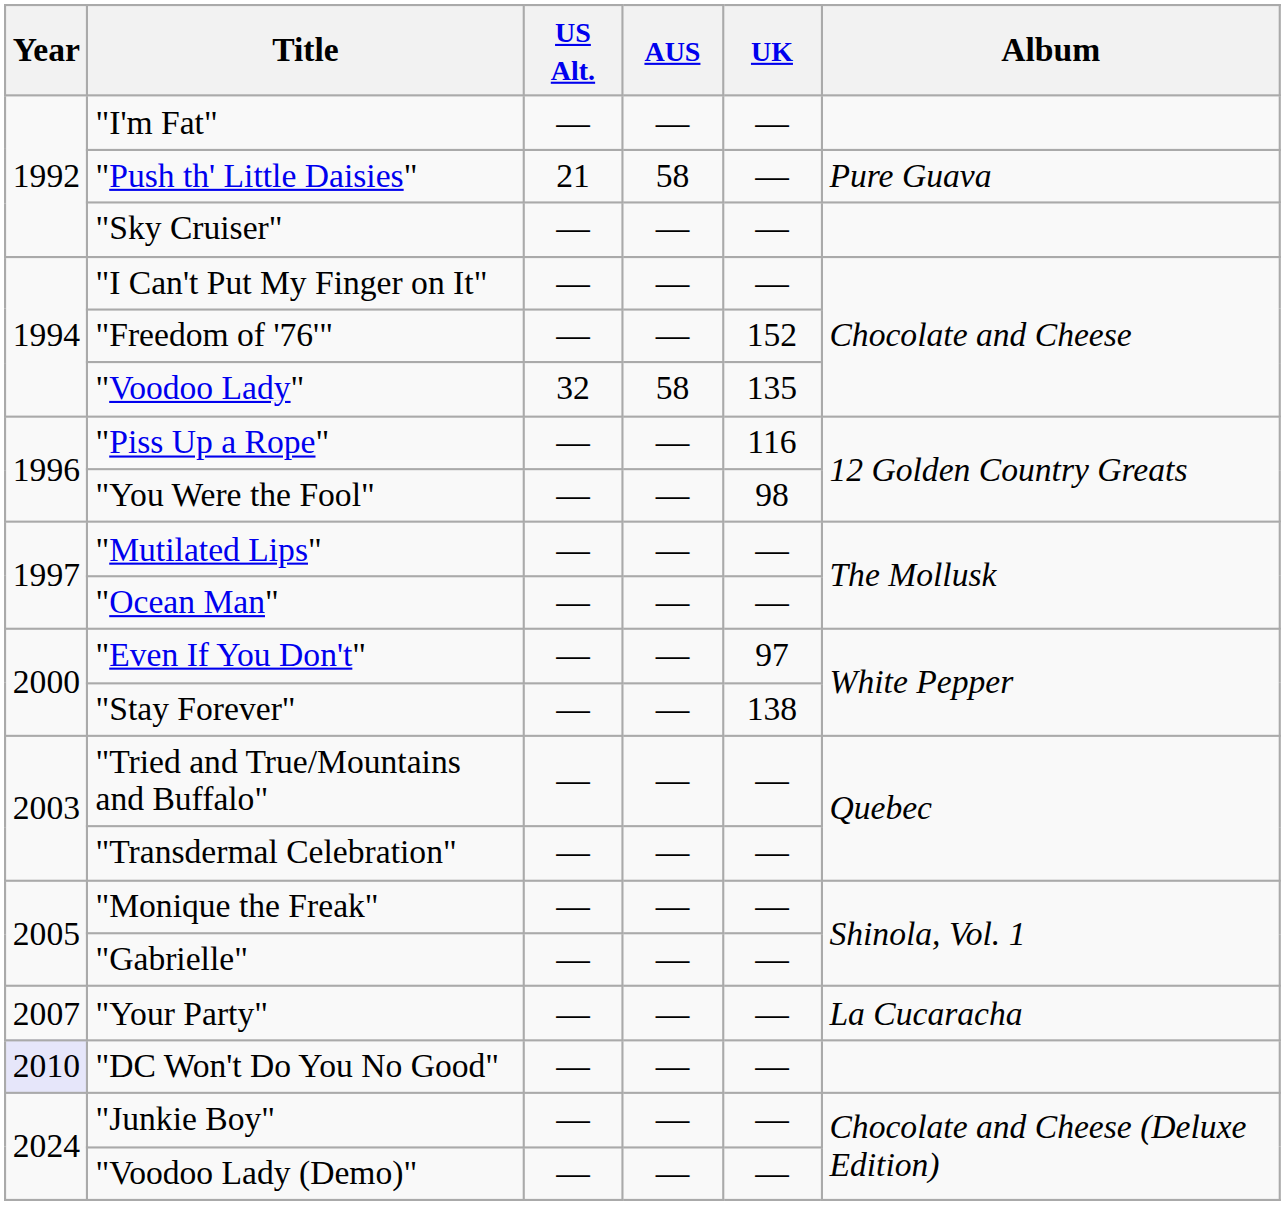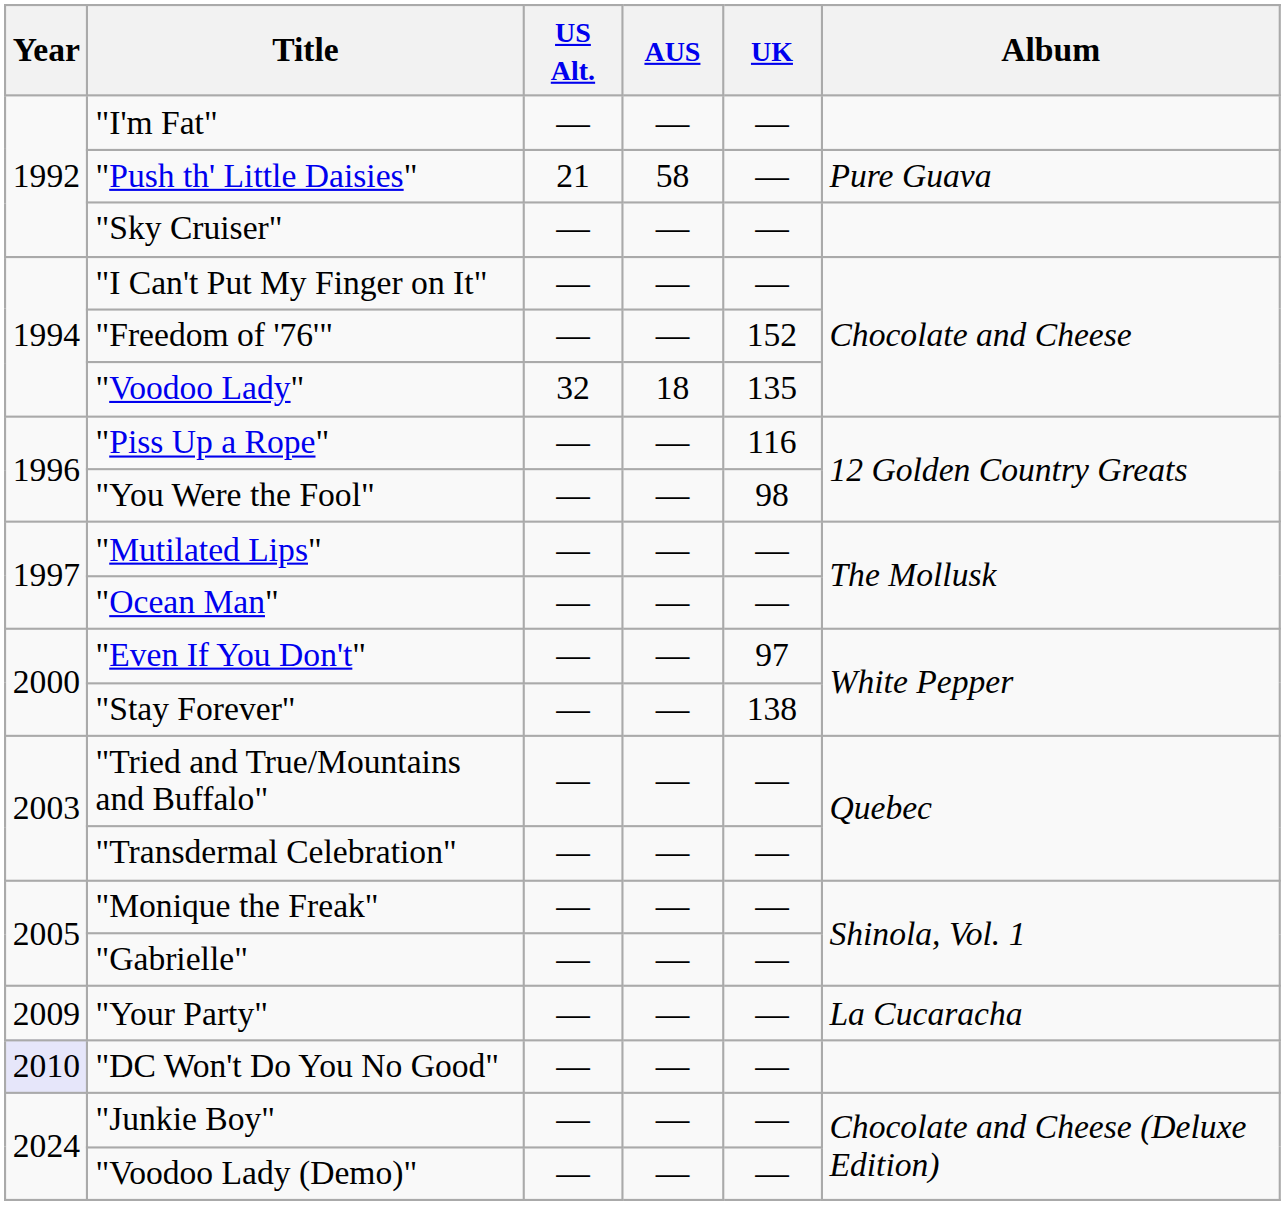"Voodoo Lady" | AUS: 58 -> 18
"Your Party" | Year: 2007 -> 2009
